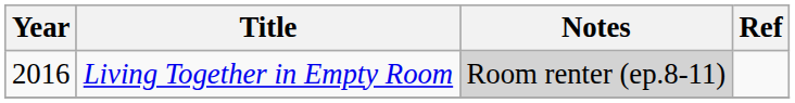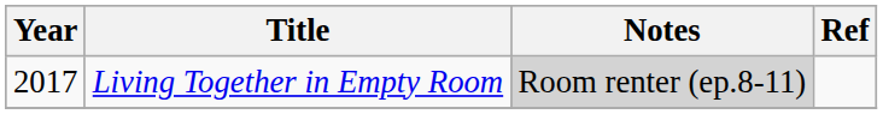Living Together in Empty Room | Year: 2016 -> 2017
